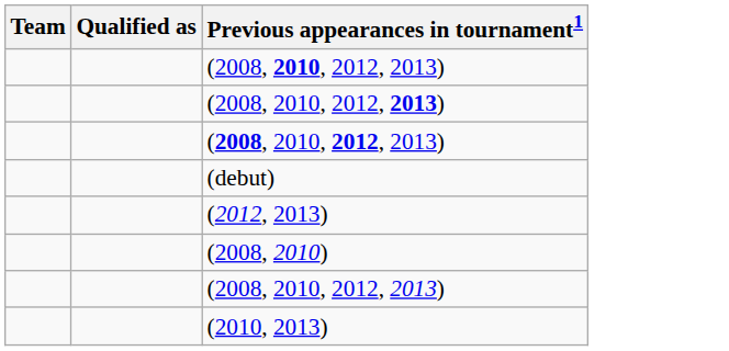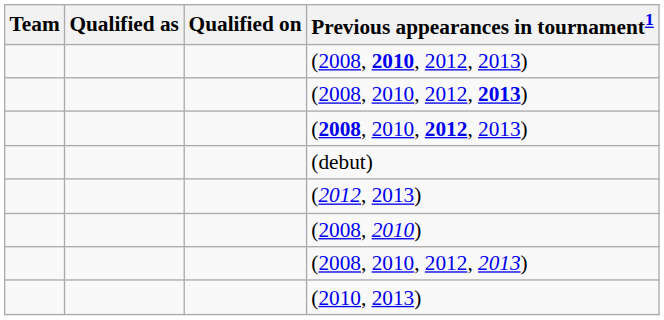+ column: Qualified on
